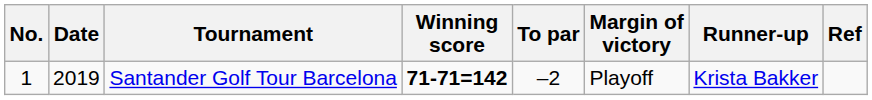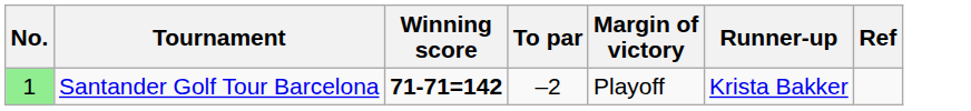- column: Date | 2019
Santander Golf Tour Barcelona | No.: no background -> lightgreen background
